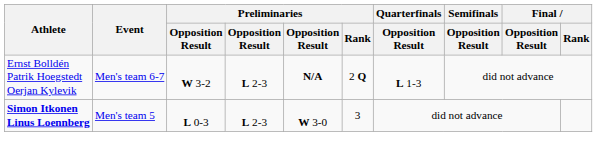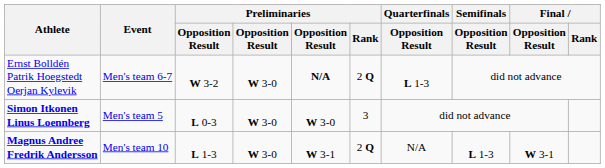Ernst Bolldén Patrik Hoegstedt Oerjan Kylevik | column 4: L 2-3 -> W 3-0
Simon Itkonen Linus Loennberg | column 4: L 2-3 -> W 3-0
+ row: Magnus Andree Fredrik Andersson | Men's team 10 | L 1-3 | W 3-0 | W 3-1 | 2 Q | N/A | L 1-3 | W 3-1
